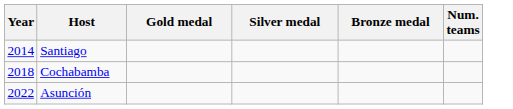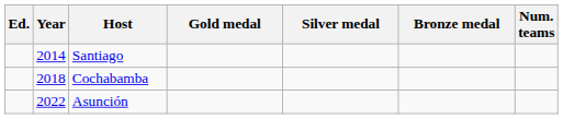+ column: Ed.
